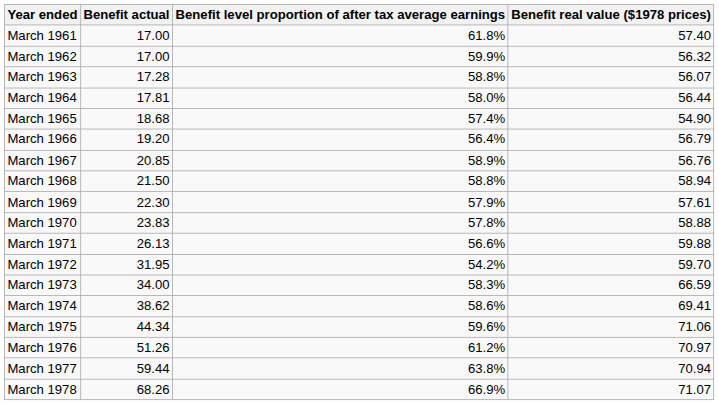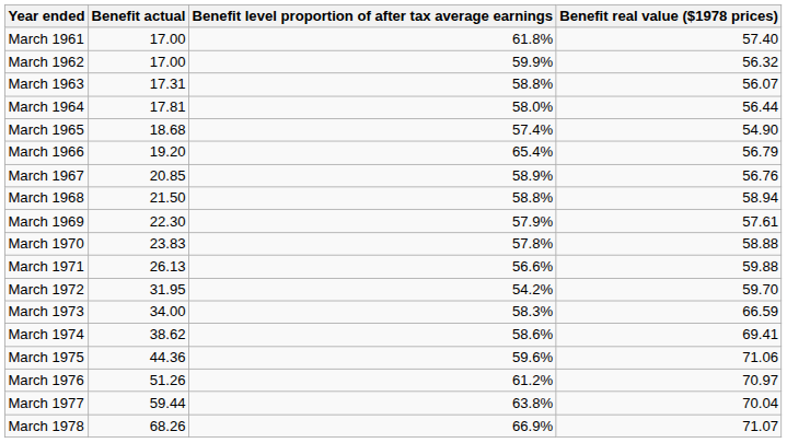March 1963 | Benefit actual: 17.28 -> 17.31
March 1966 | Benefit level proportion of after tax average earnings: 56.4% -> 65.4%
March 1975 | Benefit actual: 44.34 -> 44.36
March 1977 | Benefit real value ($1978 prices): 70.94 -> 70.04
